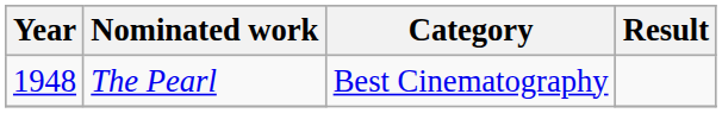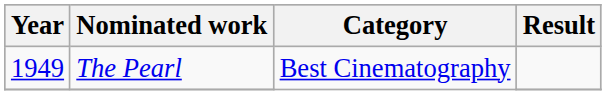The Pearl | Year: 1948 -> 1949
